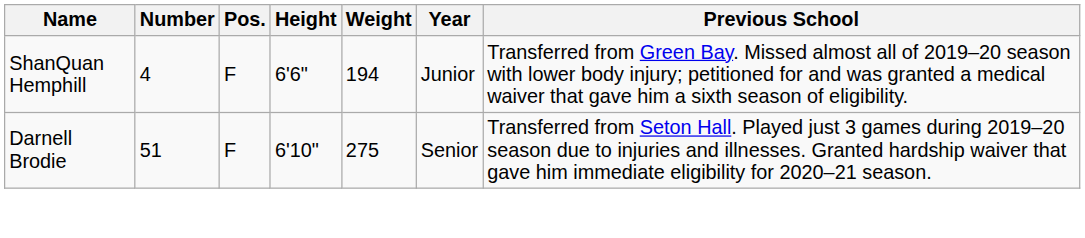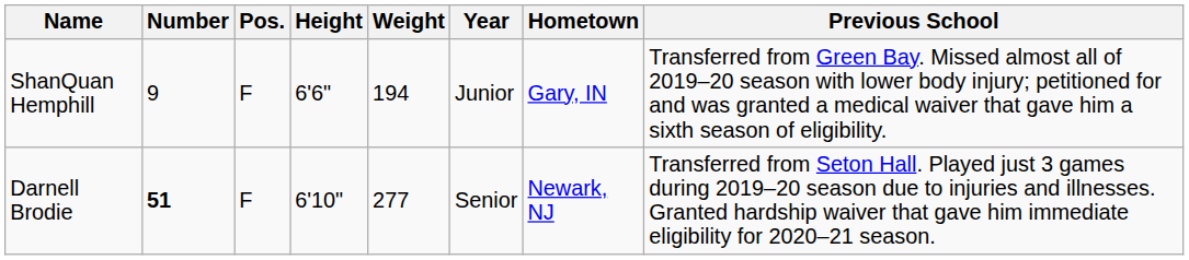+ column: Hometown | Gary, IN | Newark, NJ
ShanQuan Hemphill | Number: 4 -> 9
Darnell Brodie | Number: normal -> bold
Darnell Brodie | Weight: 275 -> 277
